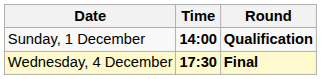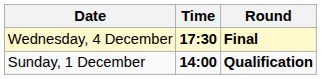rows swapped: Sunday, 1 December <-> Wednesday, 4 December
